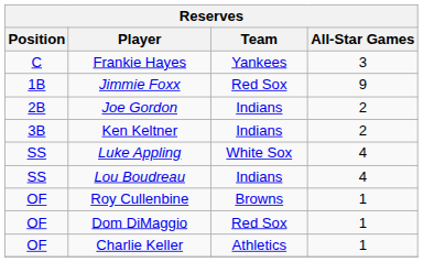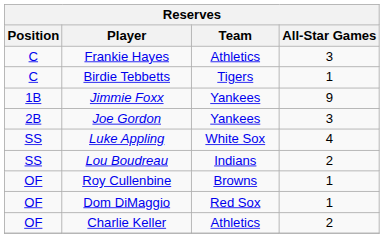Frankie Hayes | Team: Yankees -> Athletics
+ row: C | Birdie Tebbetts | Tigers | 1
Jimmie Foxx | Team: Red Sox -> Yankees
Joe Gordon | Team: Indians -> Yankees
Joe Gordon | All-Star Games: 2 -> 3
- row: 3B | Ken Keltner | Indians | 2
Lou Boudreau | All-Star Games: 4 -> 2
Charlie Keller | All-Star Games: 1 -> 2
